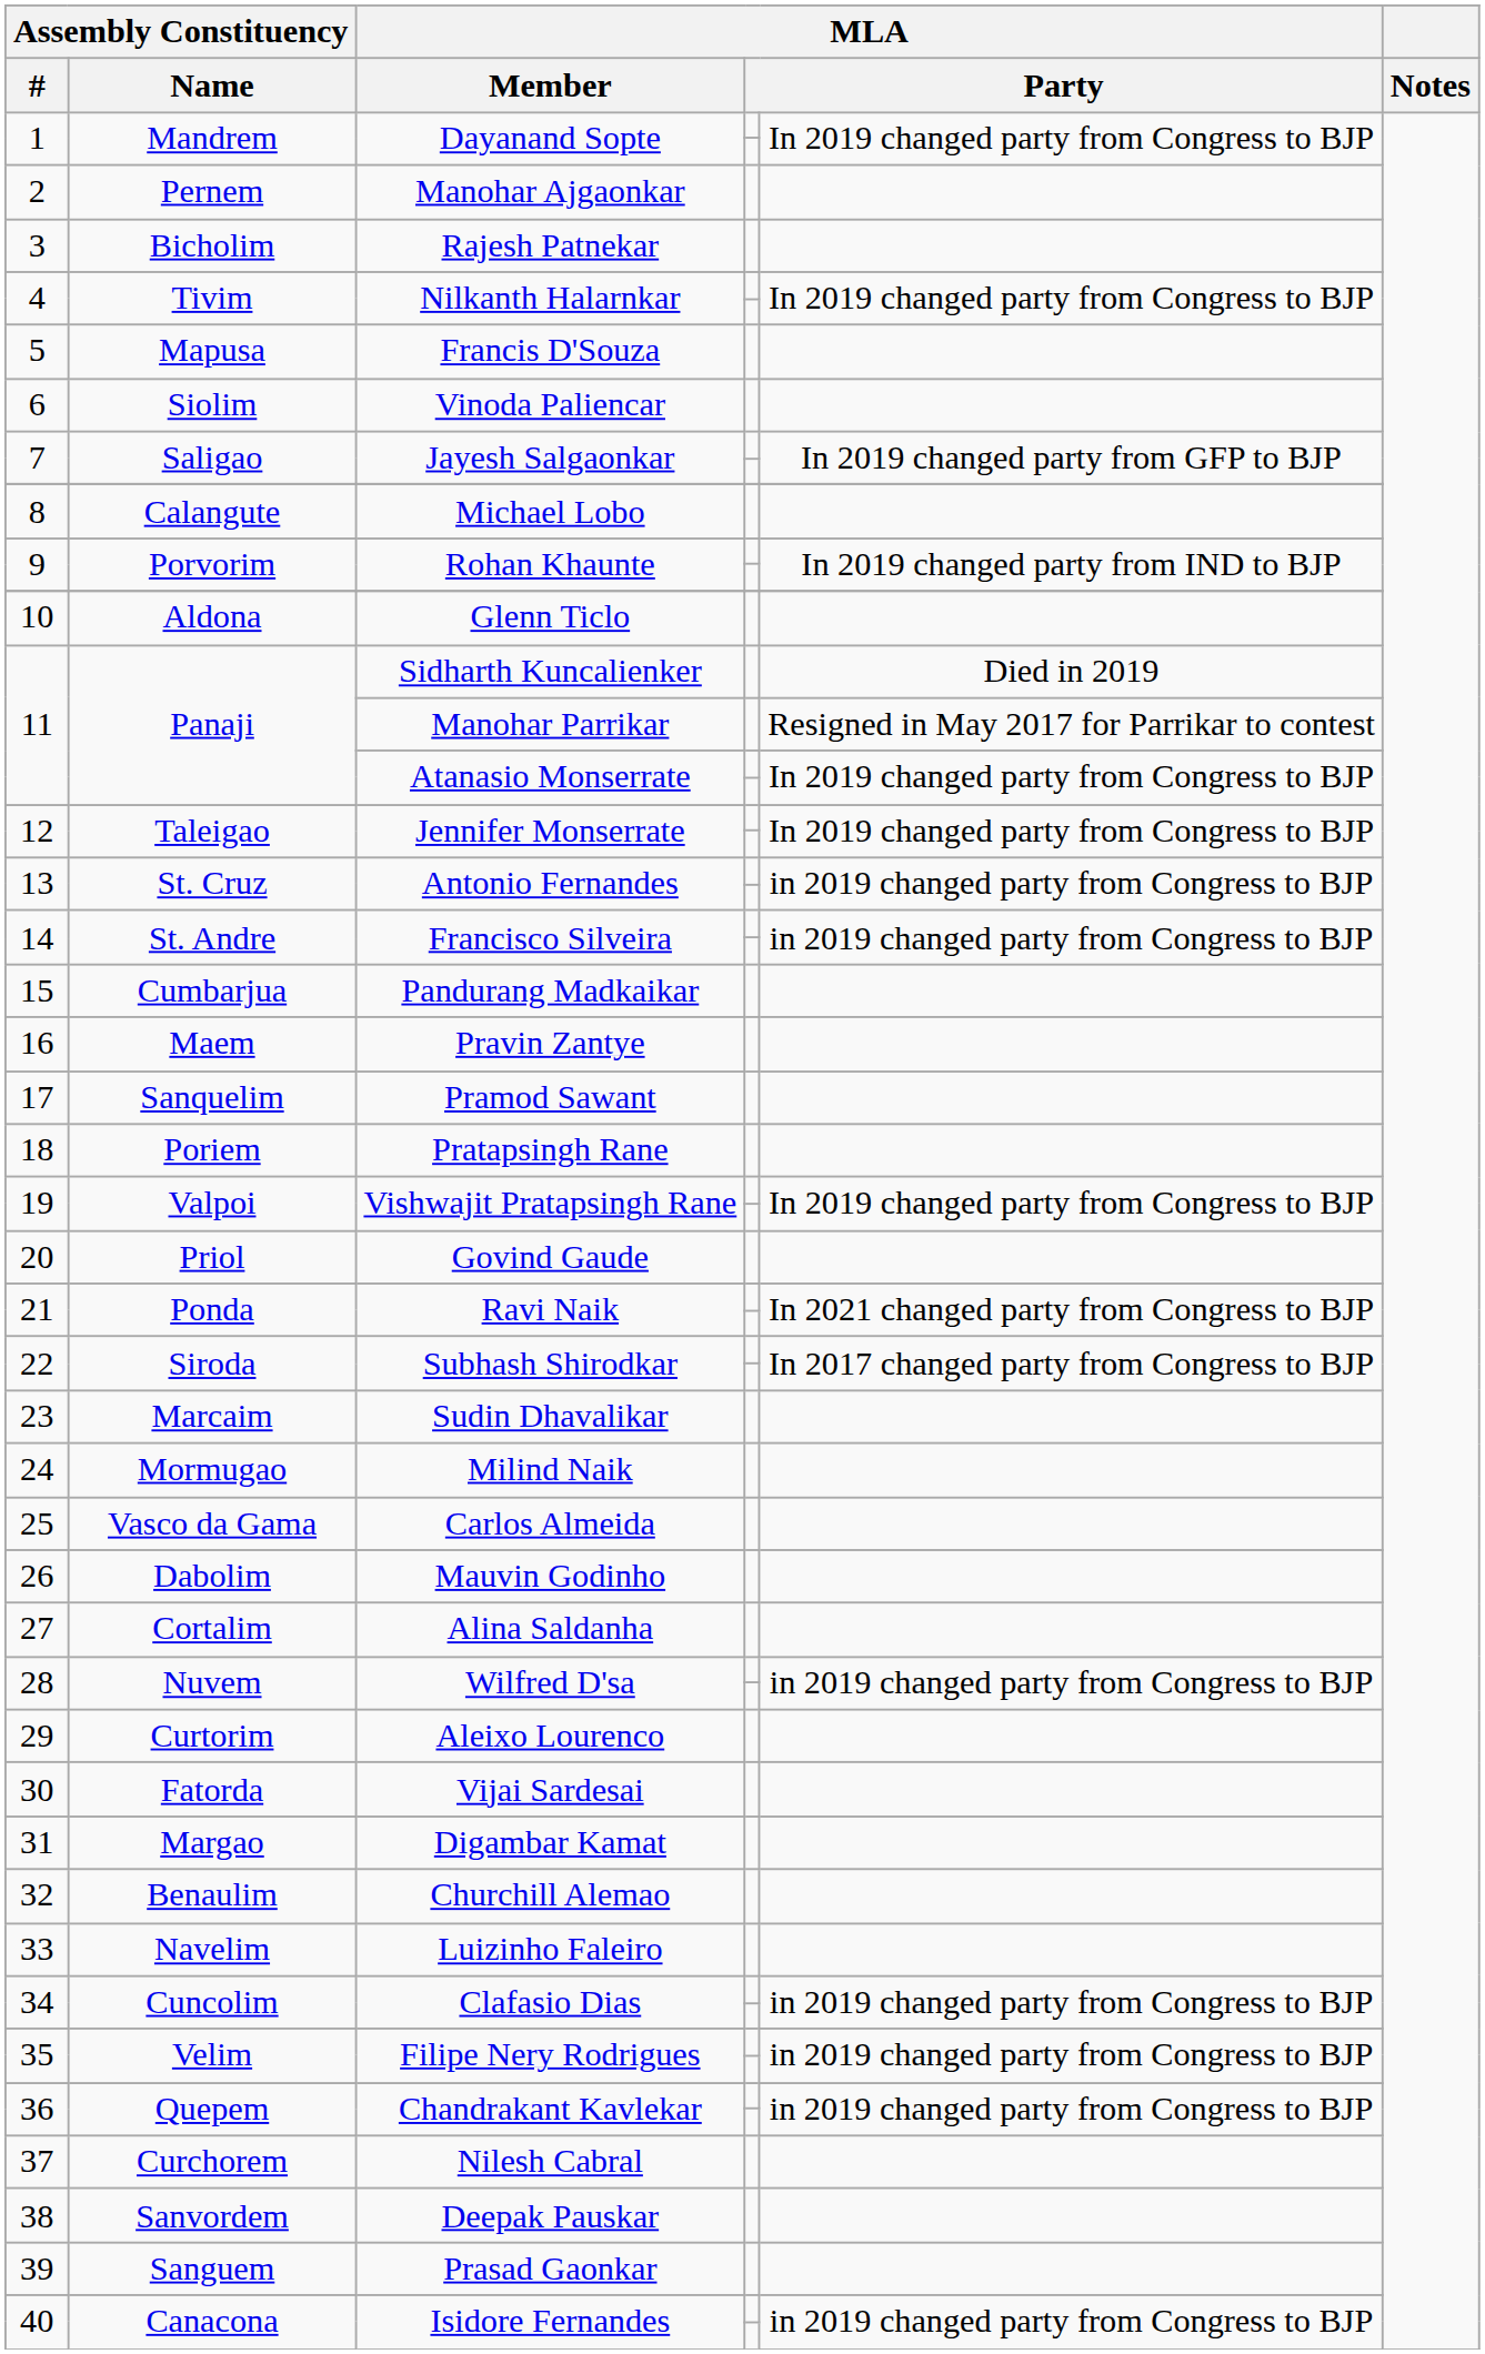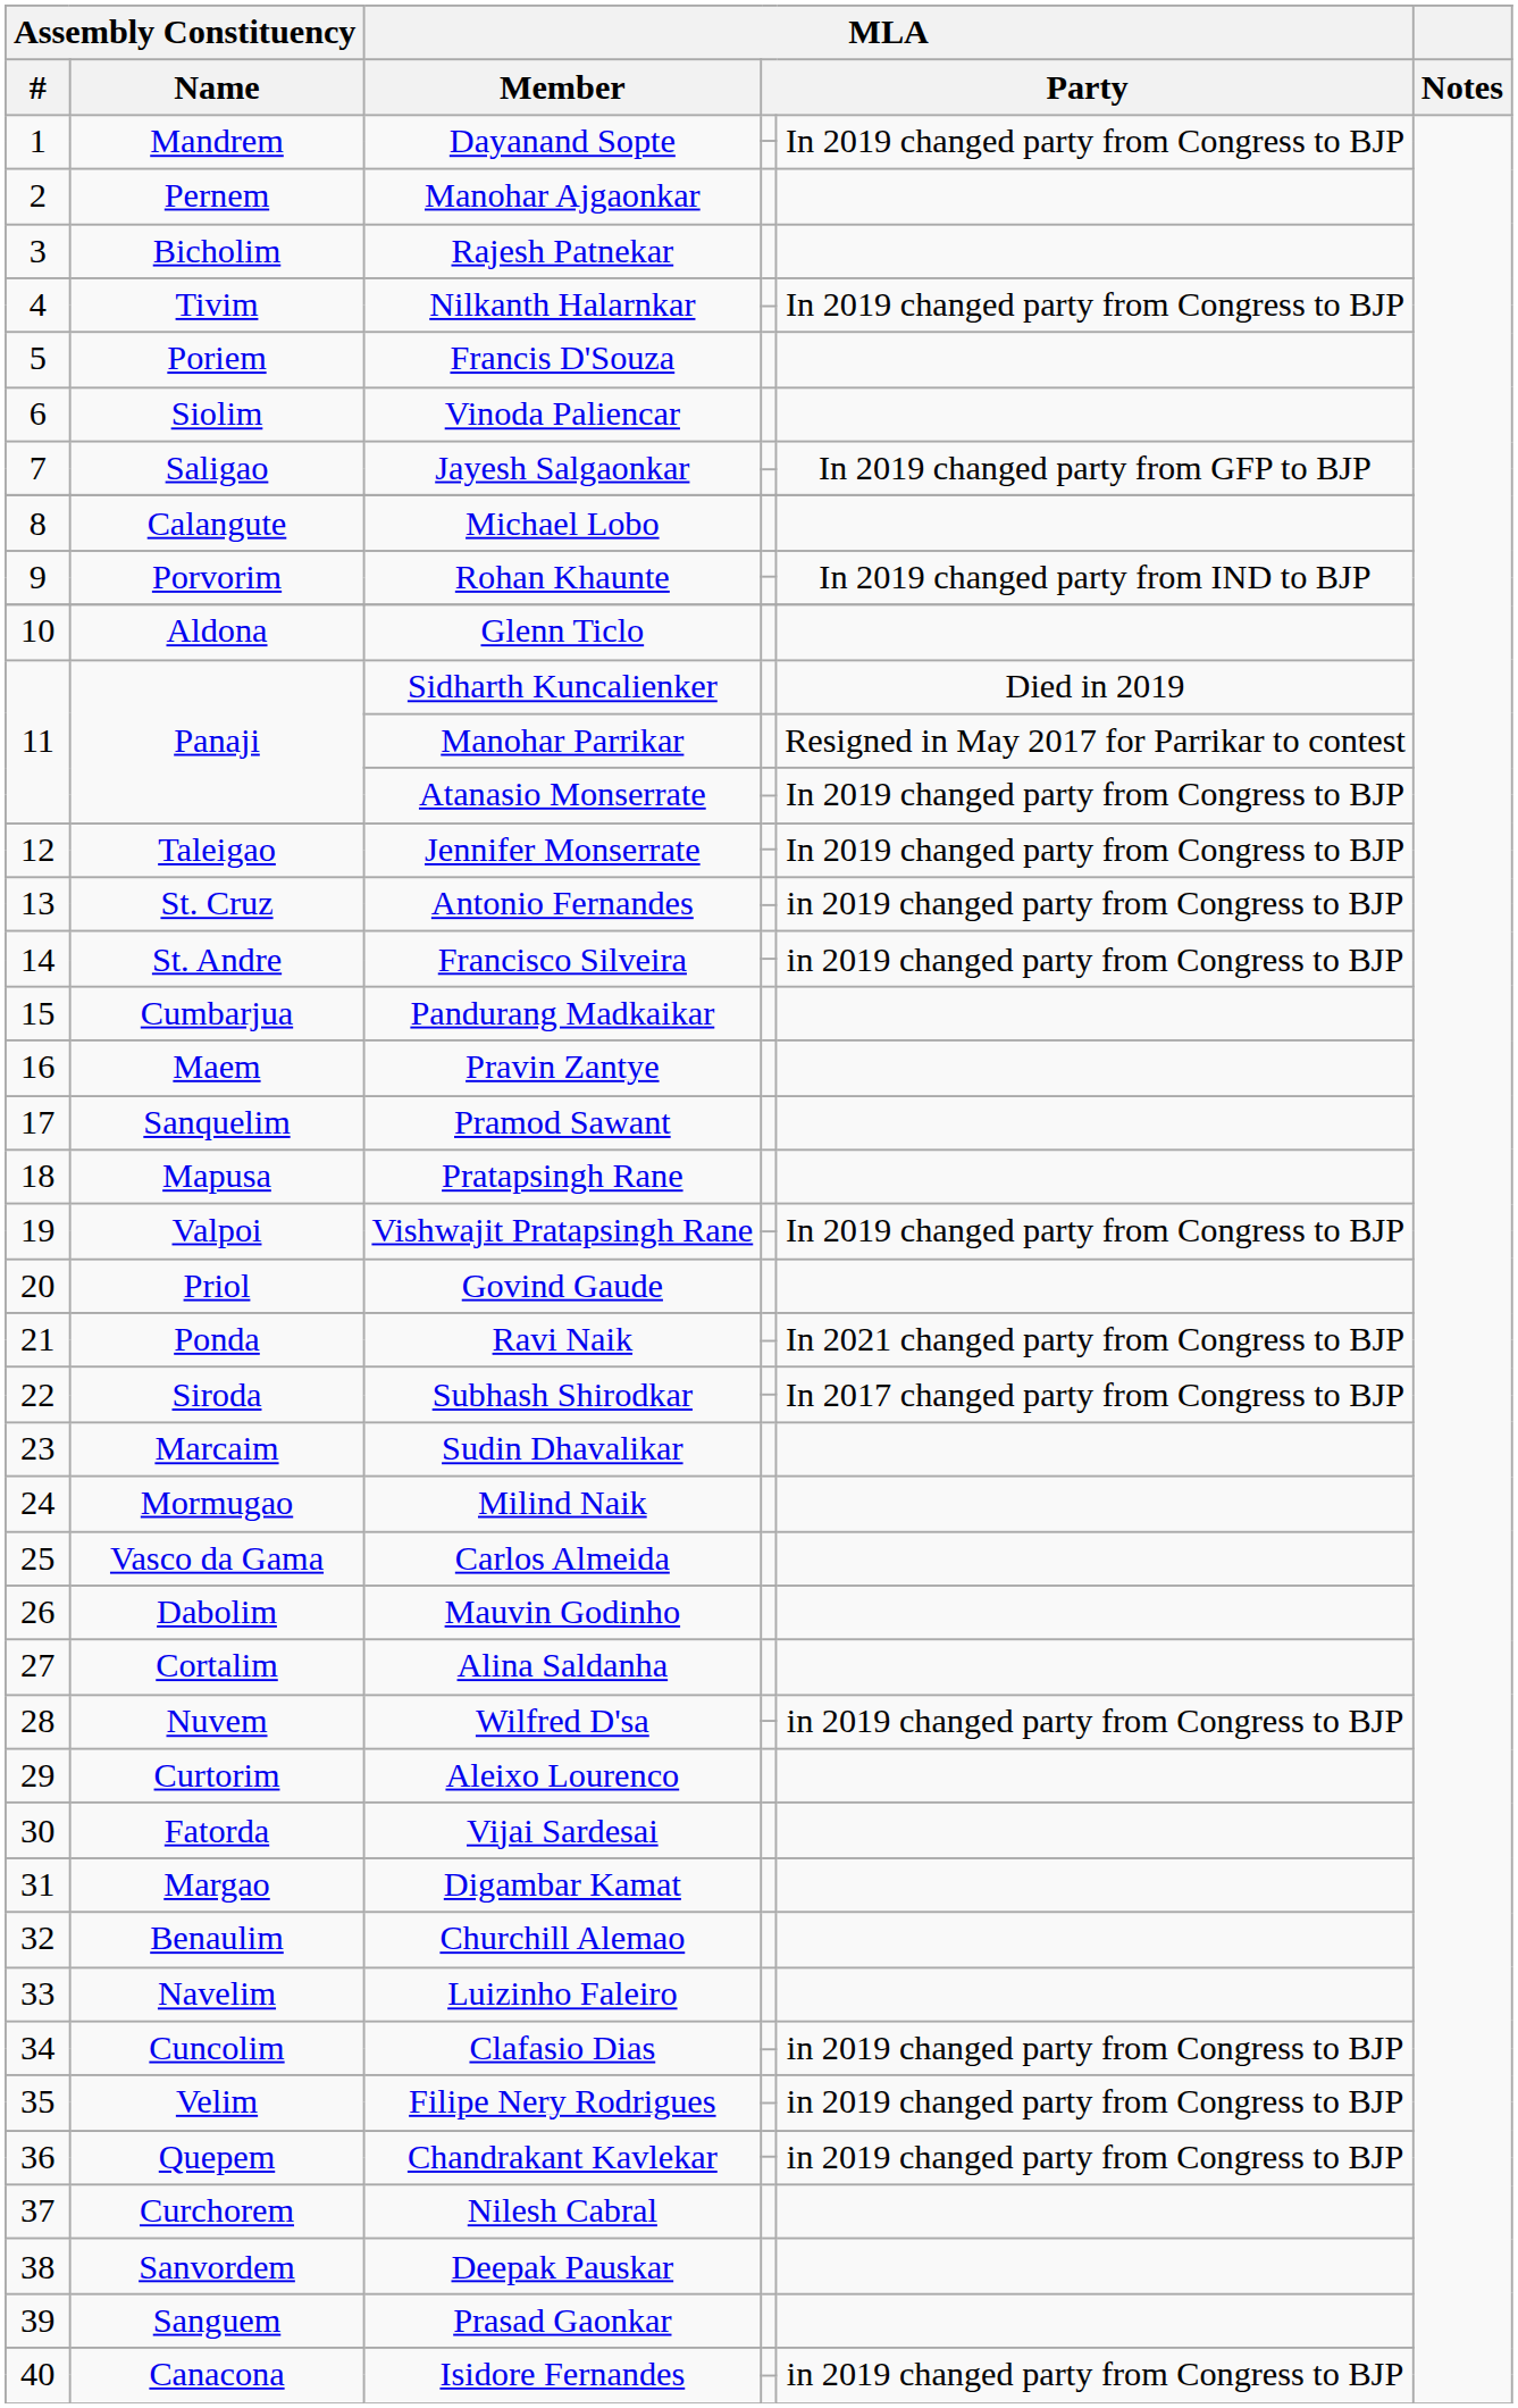Francis D'Souza | Assembly Constituency / Name: Mapusa -> Poriem
Pratapsingh Rane | Assembly Constituency / Name: Poriem -> Mapusa
